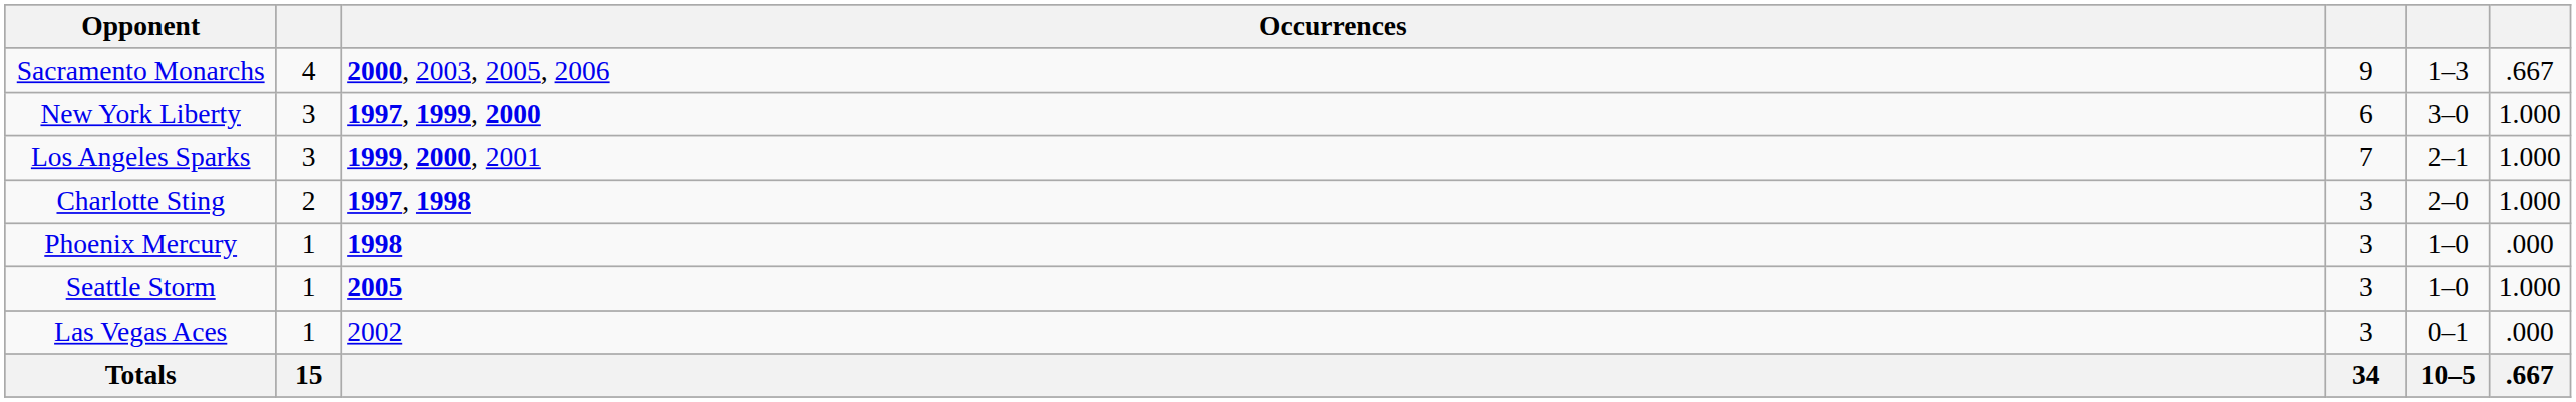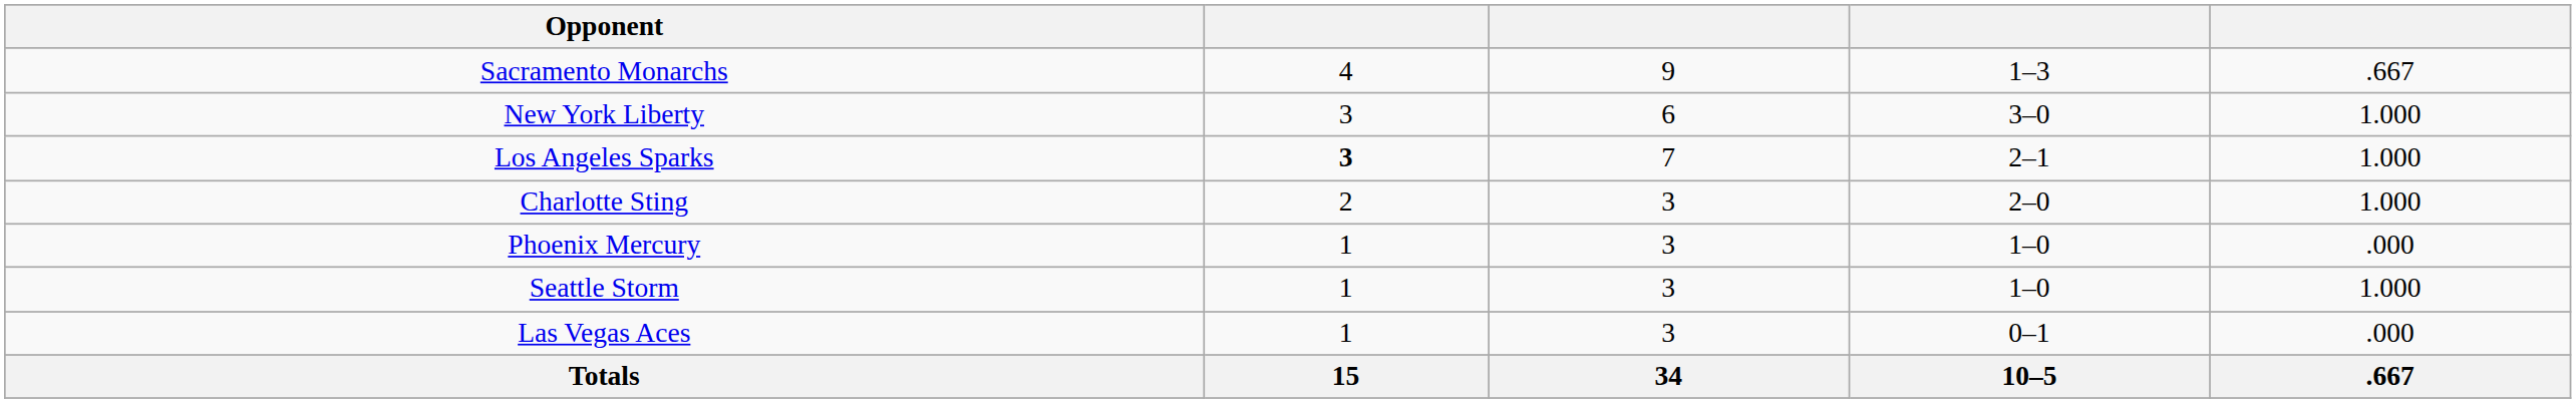- column: Occurrences | 2000, 2003, 2005, 2006 | 1997, 1999, 2000 | 1999, 2000, 2001 | 1997, 1998 | 1998 | 2005 | 2002
Los Angeles Sparks | column 2: normal -> bold
